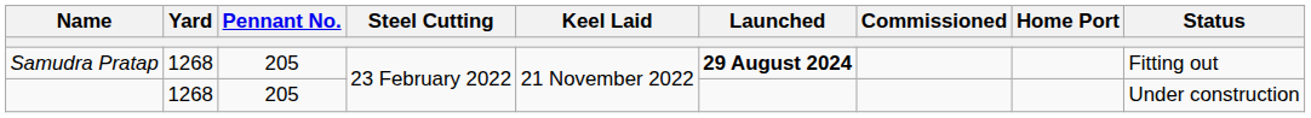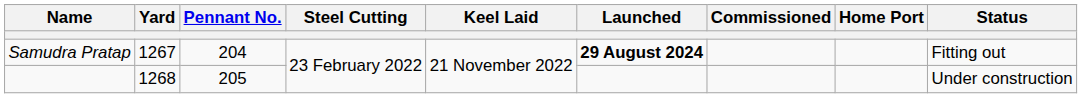Samudra Pratap | Yard: 1268 -> 1267
Samudra Pratap | Pennant No.: 205 -> 204
